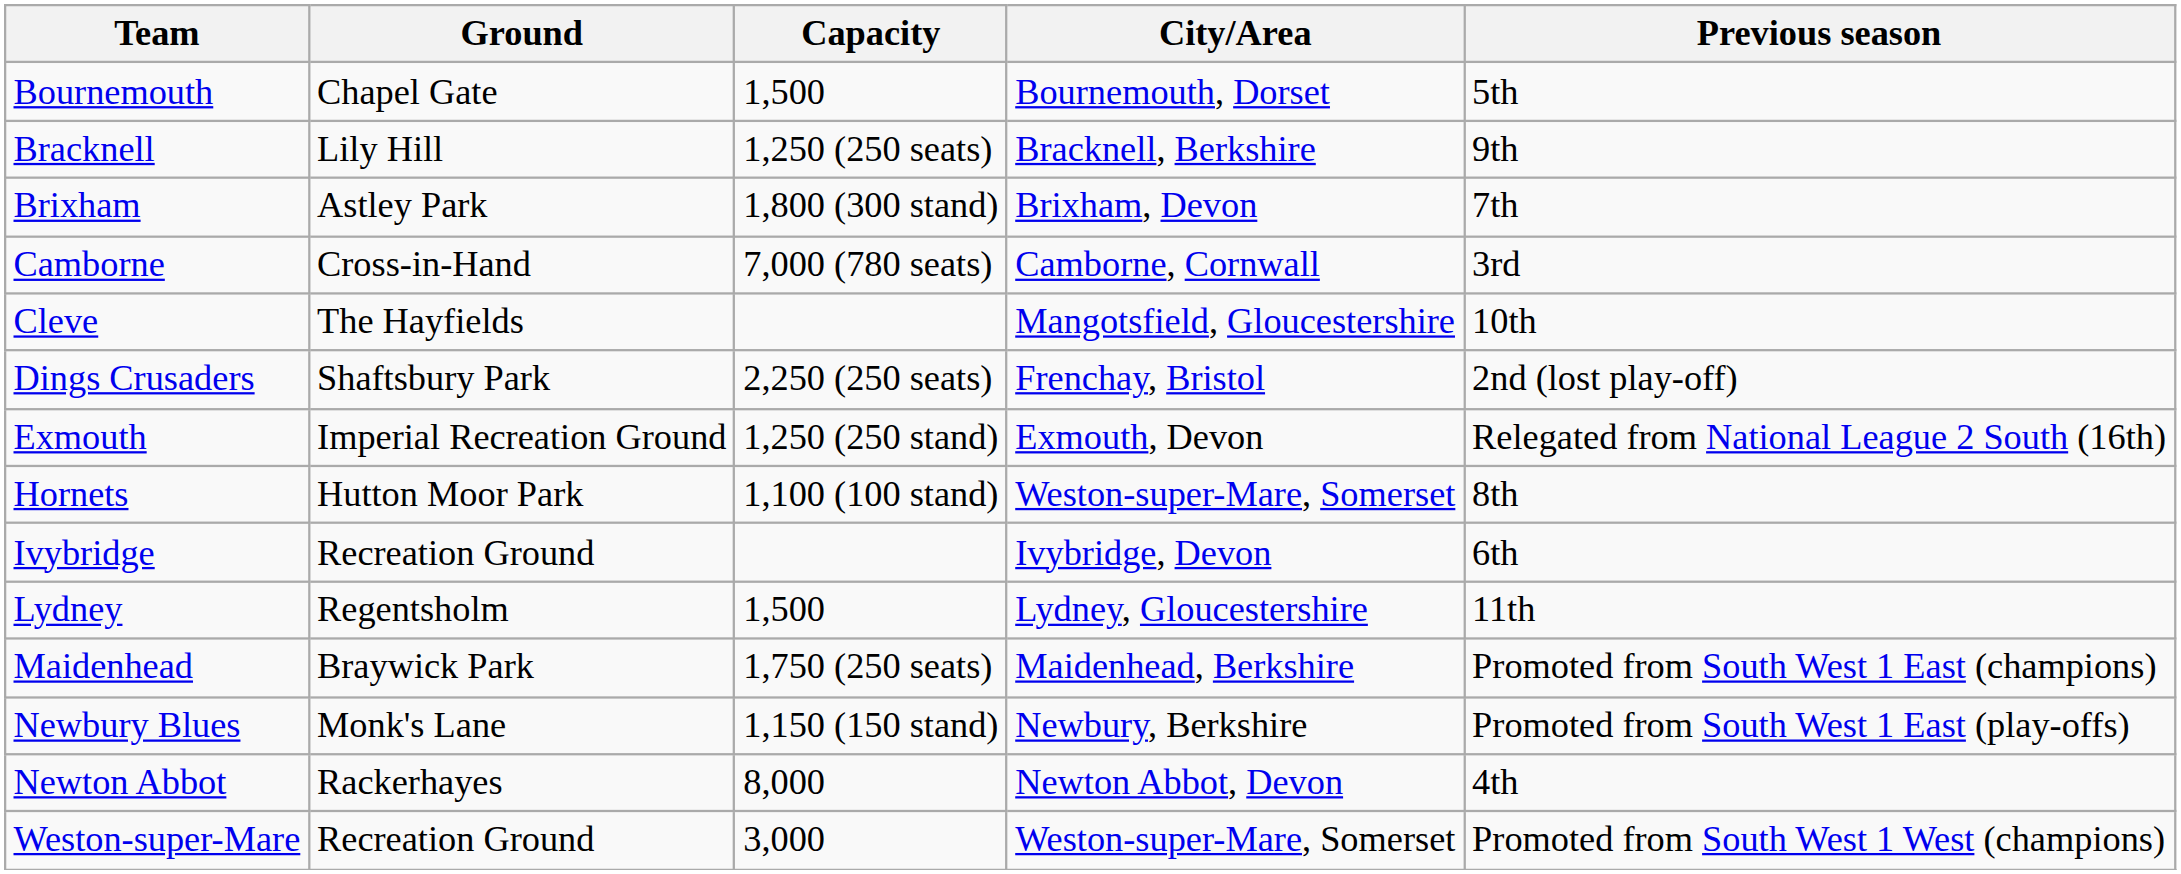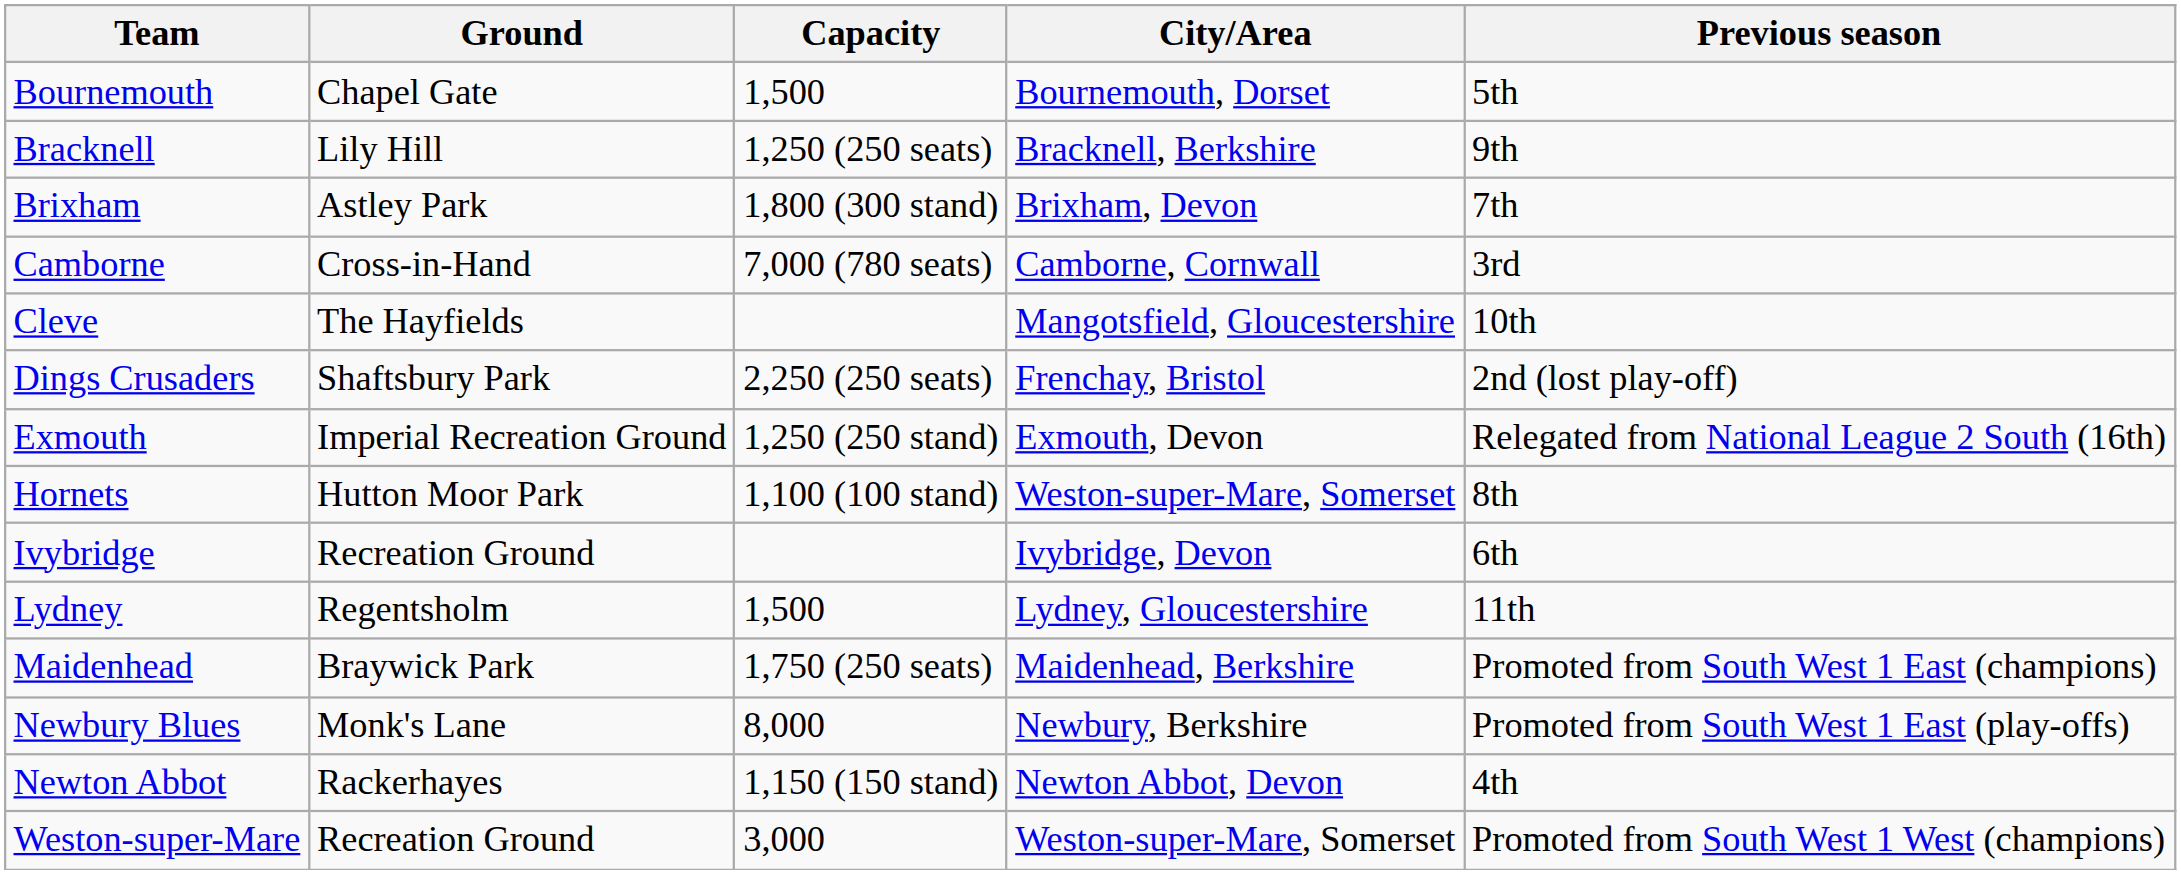Newbury Blues | Capacity: 1,150 (150 stand) -> 8,000
Newton Abbot | Capacity: 8,000 -> 1,150 (150 stand)
